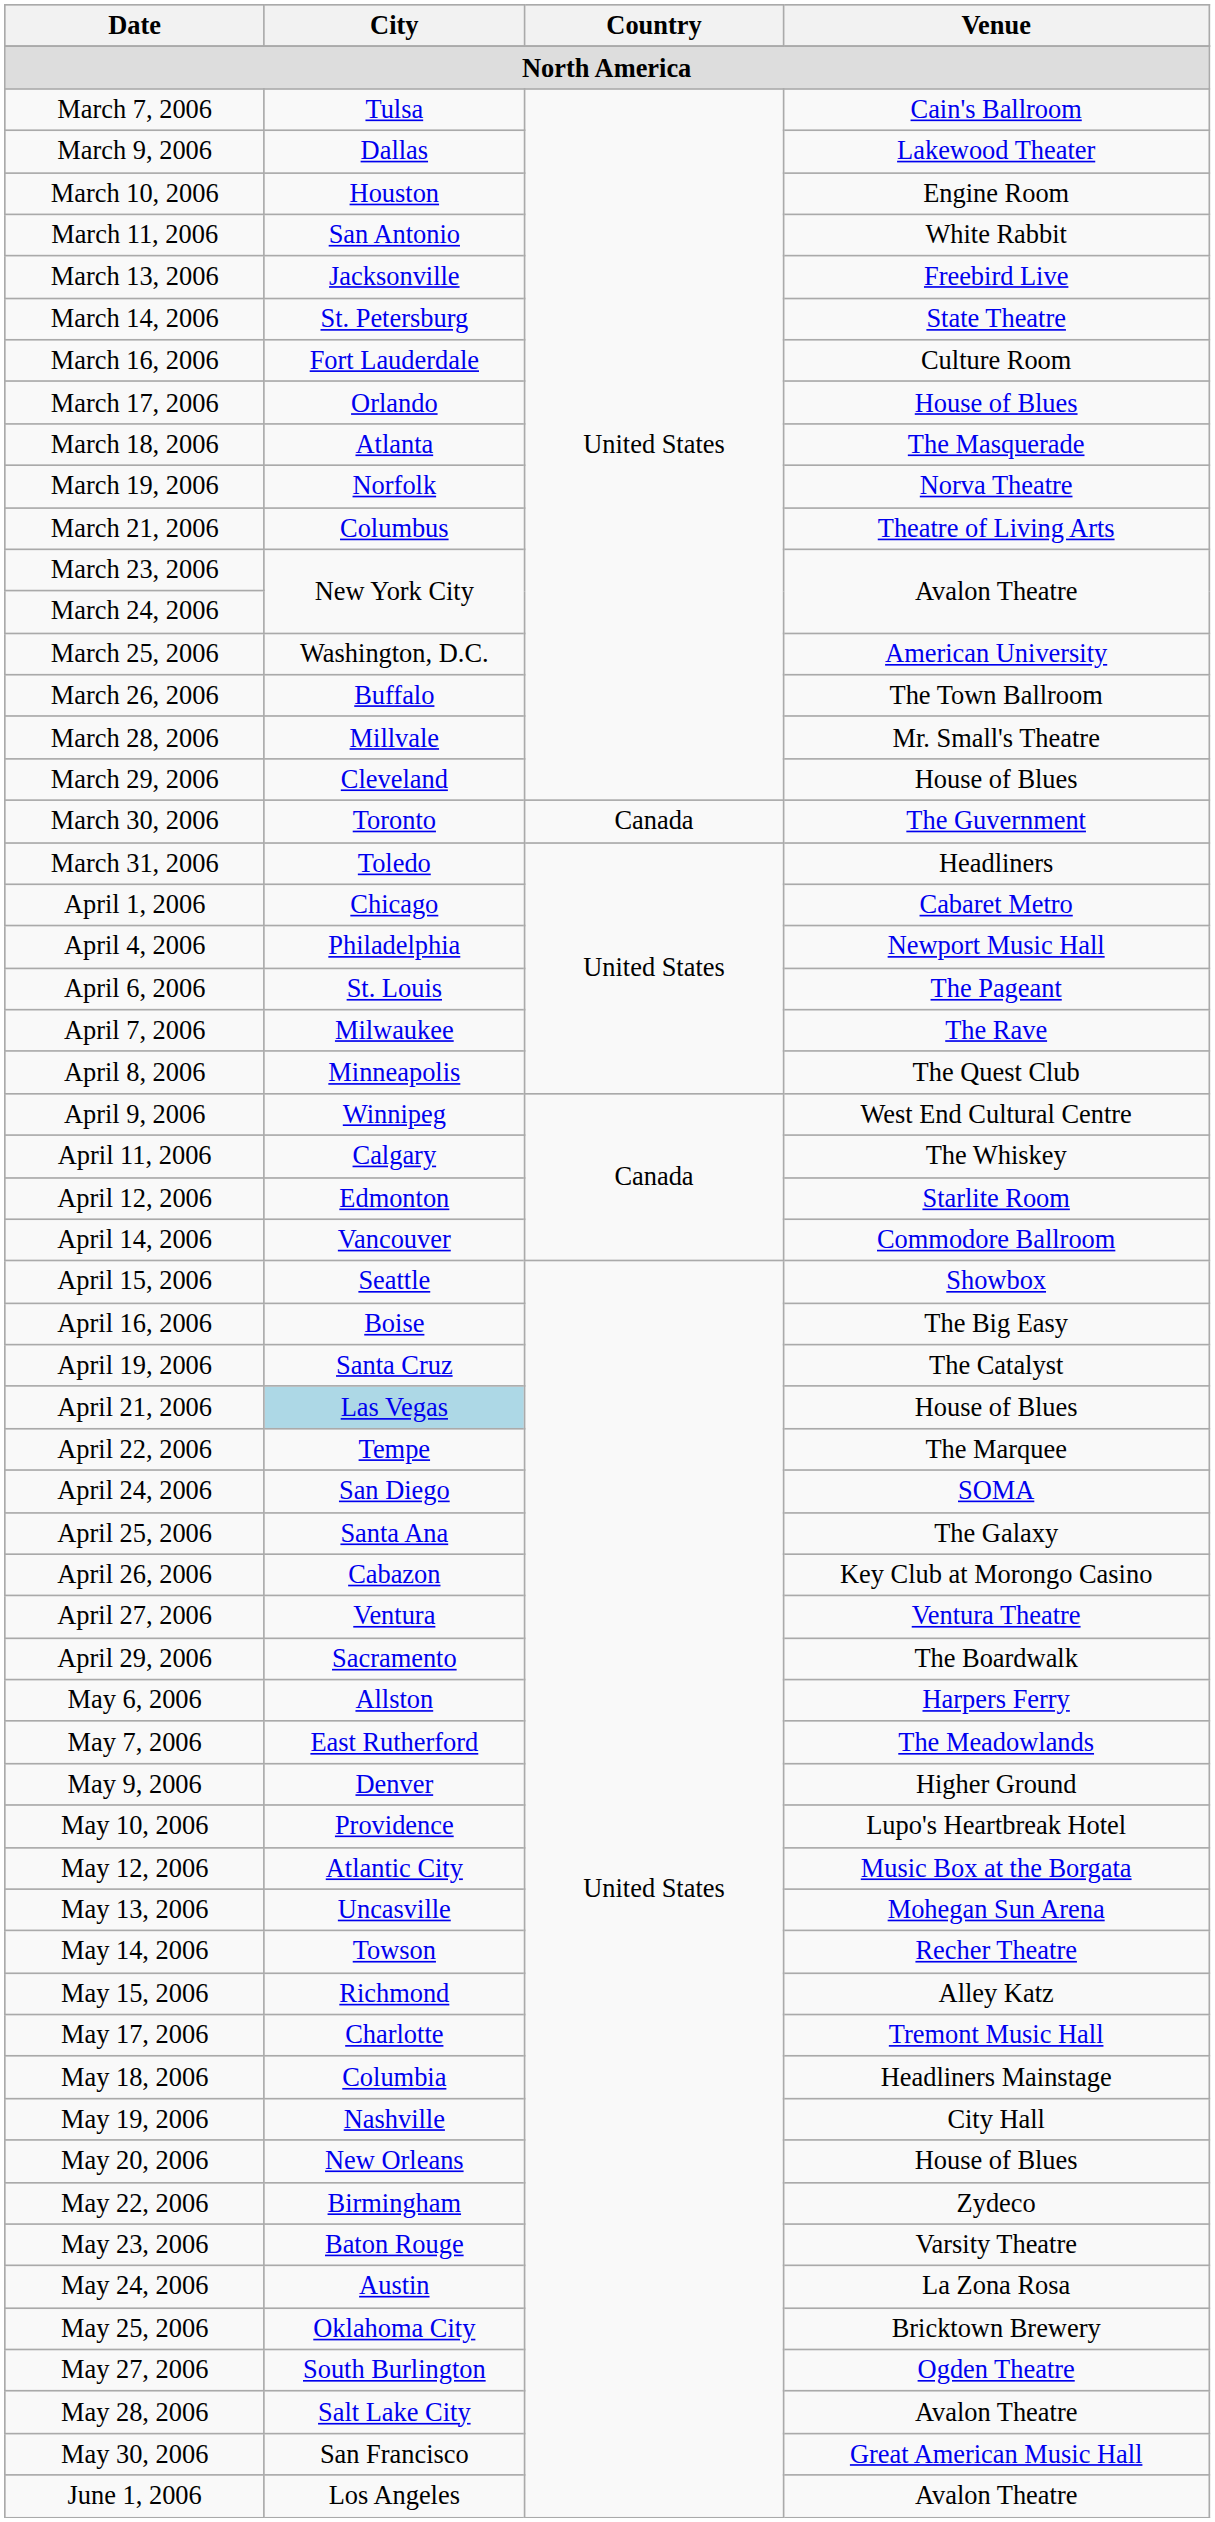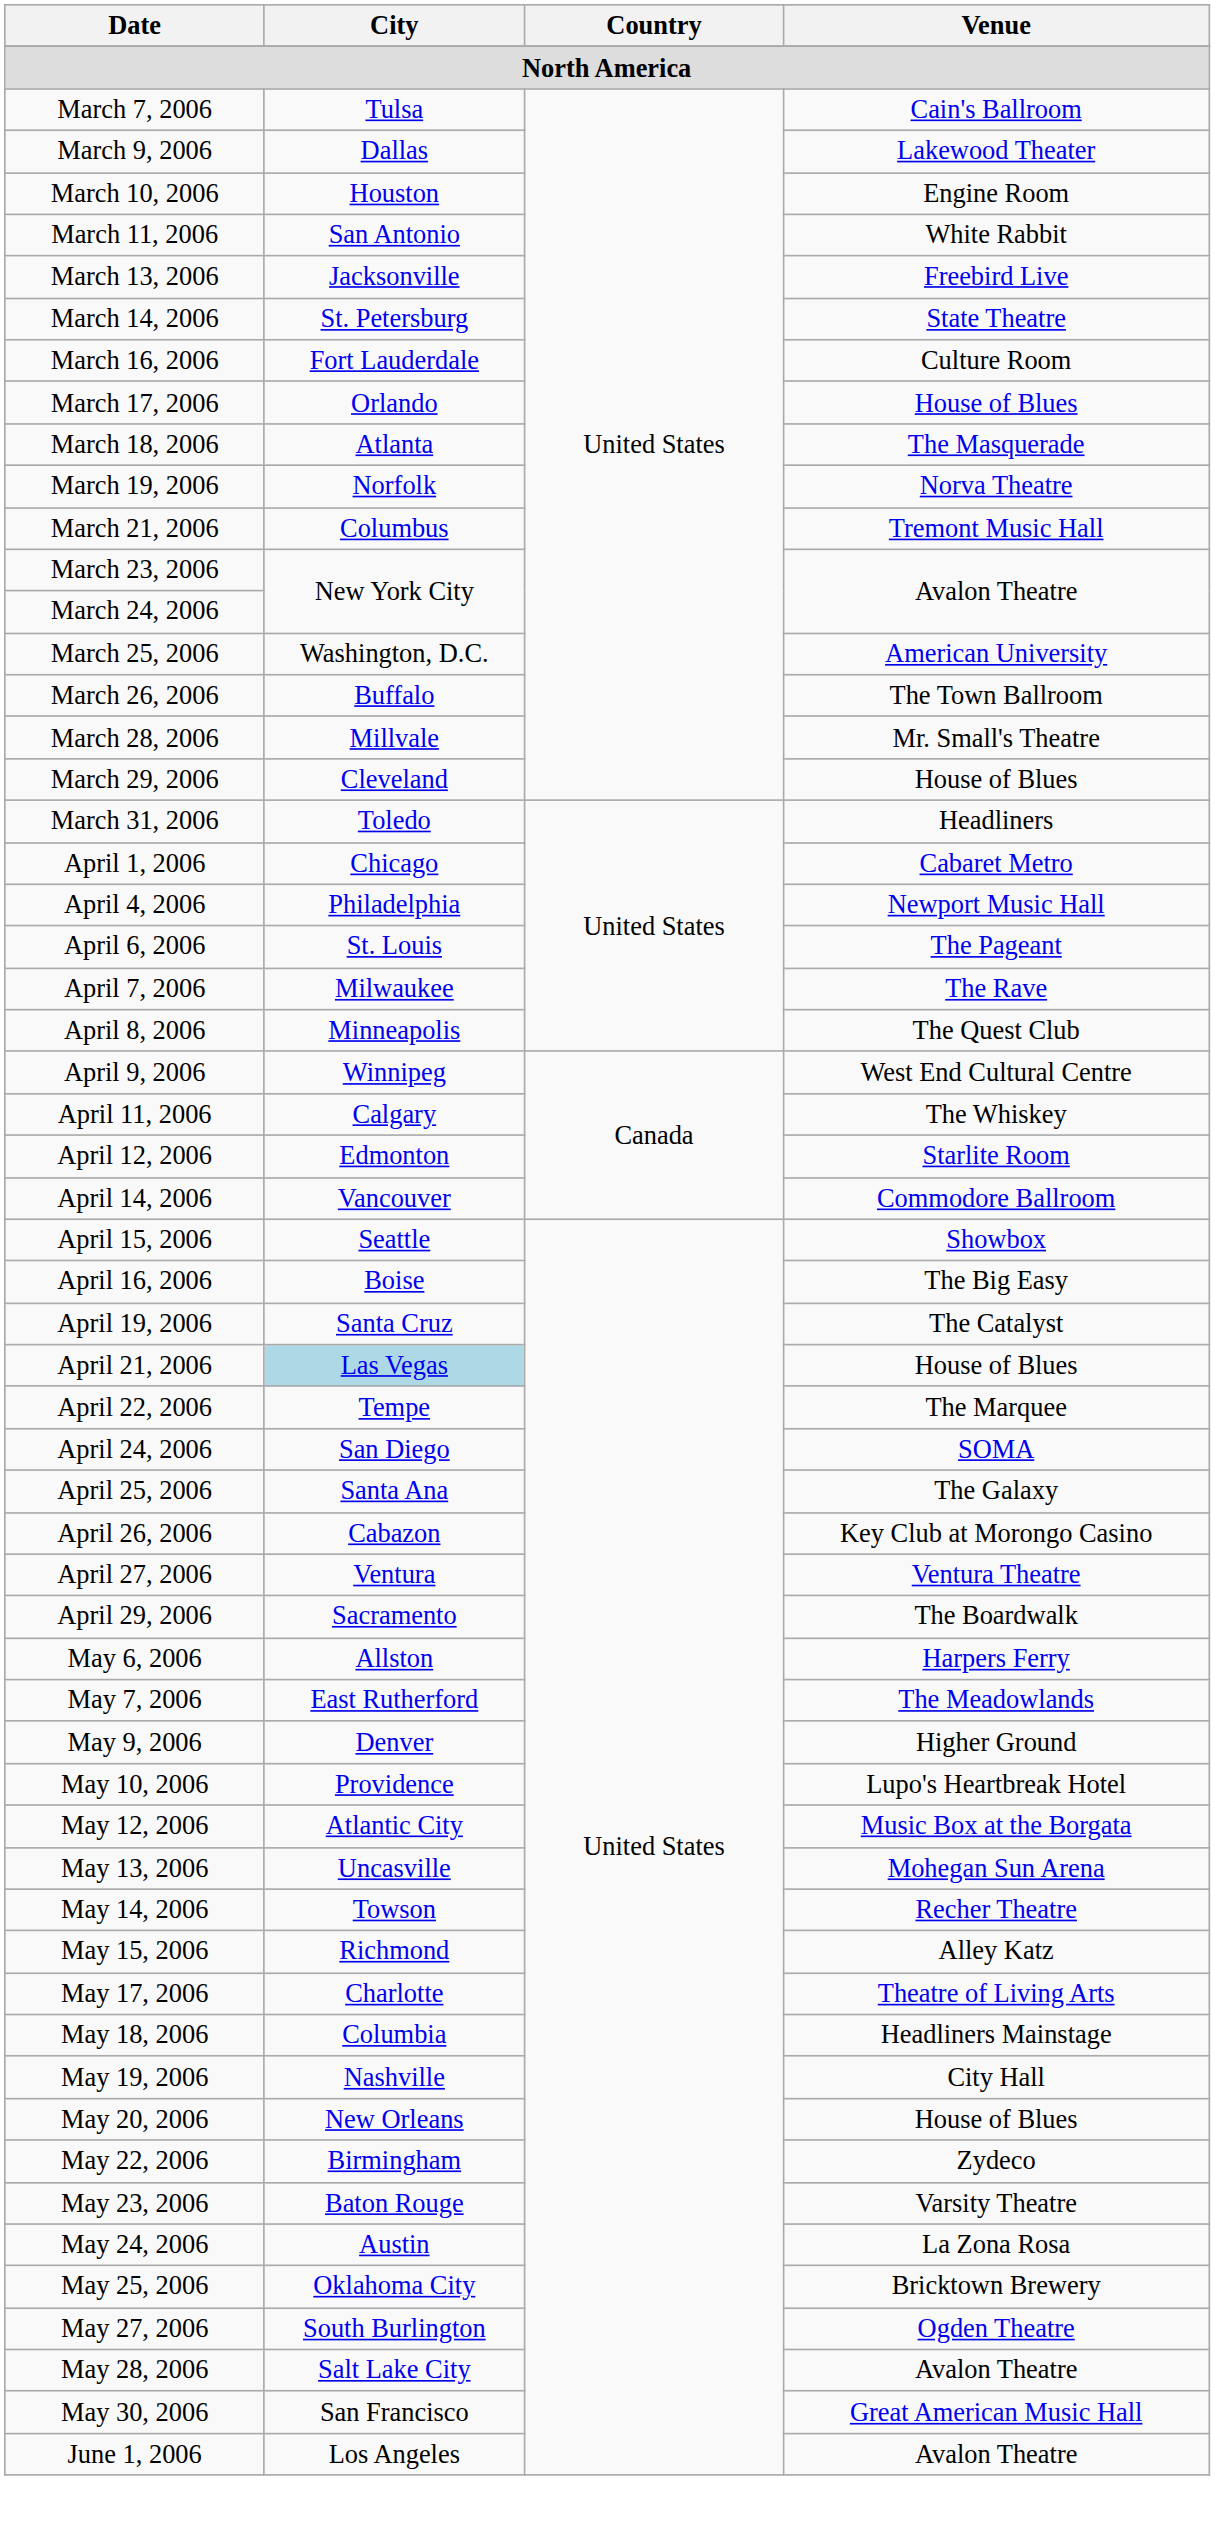March 21, 2006 | Venue: Theatre of Living Arts -> Tremont Music Hall
- row: March 30, 2006 | Toronto | Canada | The Guvernment
May 17, 2006 | Venue: Tremont Music Hall -> Theatre of Living Arts
